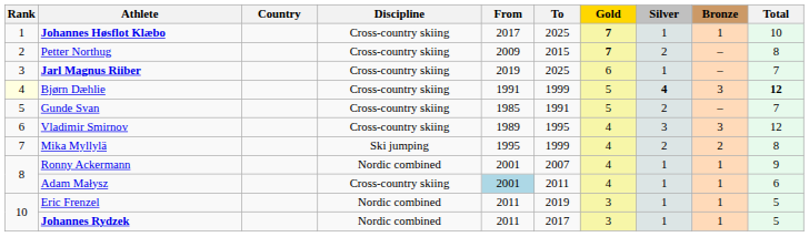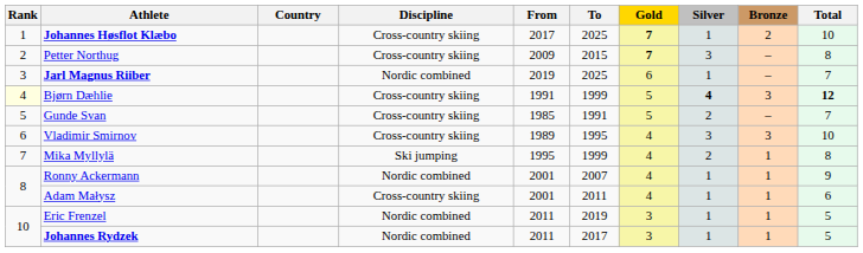Johannes Høsflot Klæbo | Bronze: 1 -> 2
Petter Northug | Silver: 2 -> 3
Jarl Magnus Riiber | Discipline: Cross-country skiing -> Nordic combined
Vladimir Smirnov | Total: 12 -> 10
Mika Myllylä | Bronze: 2 -> 1
Adam Małysz | From: lightblue background -> no background
